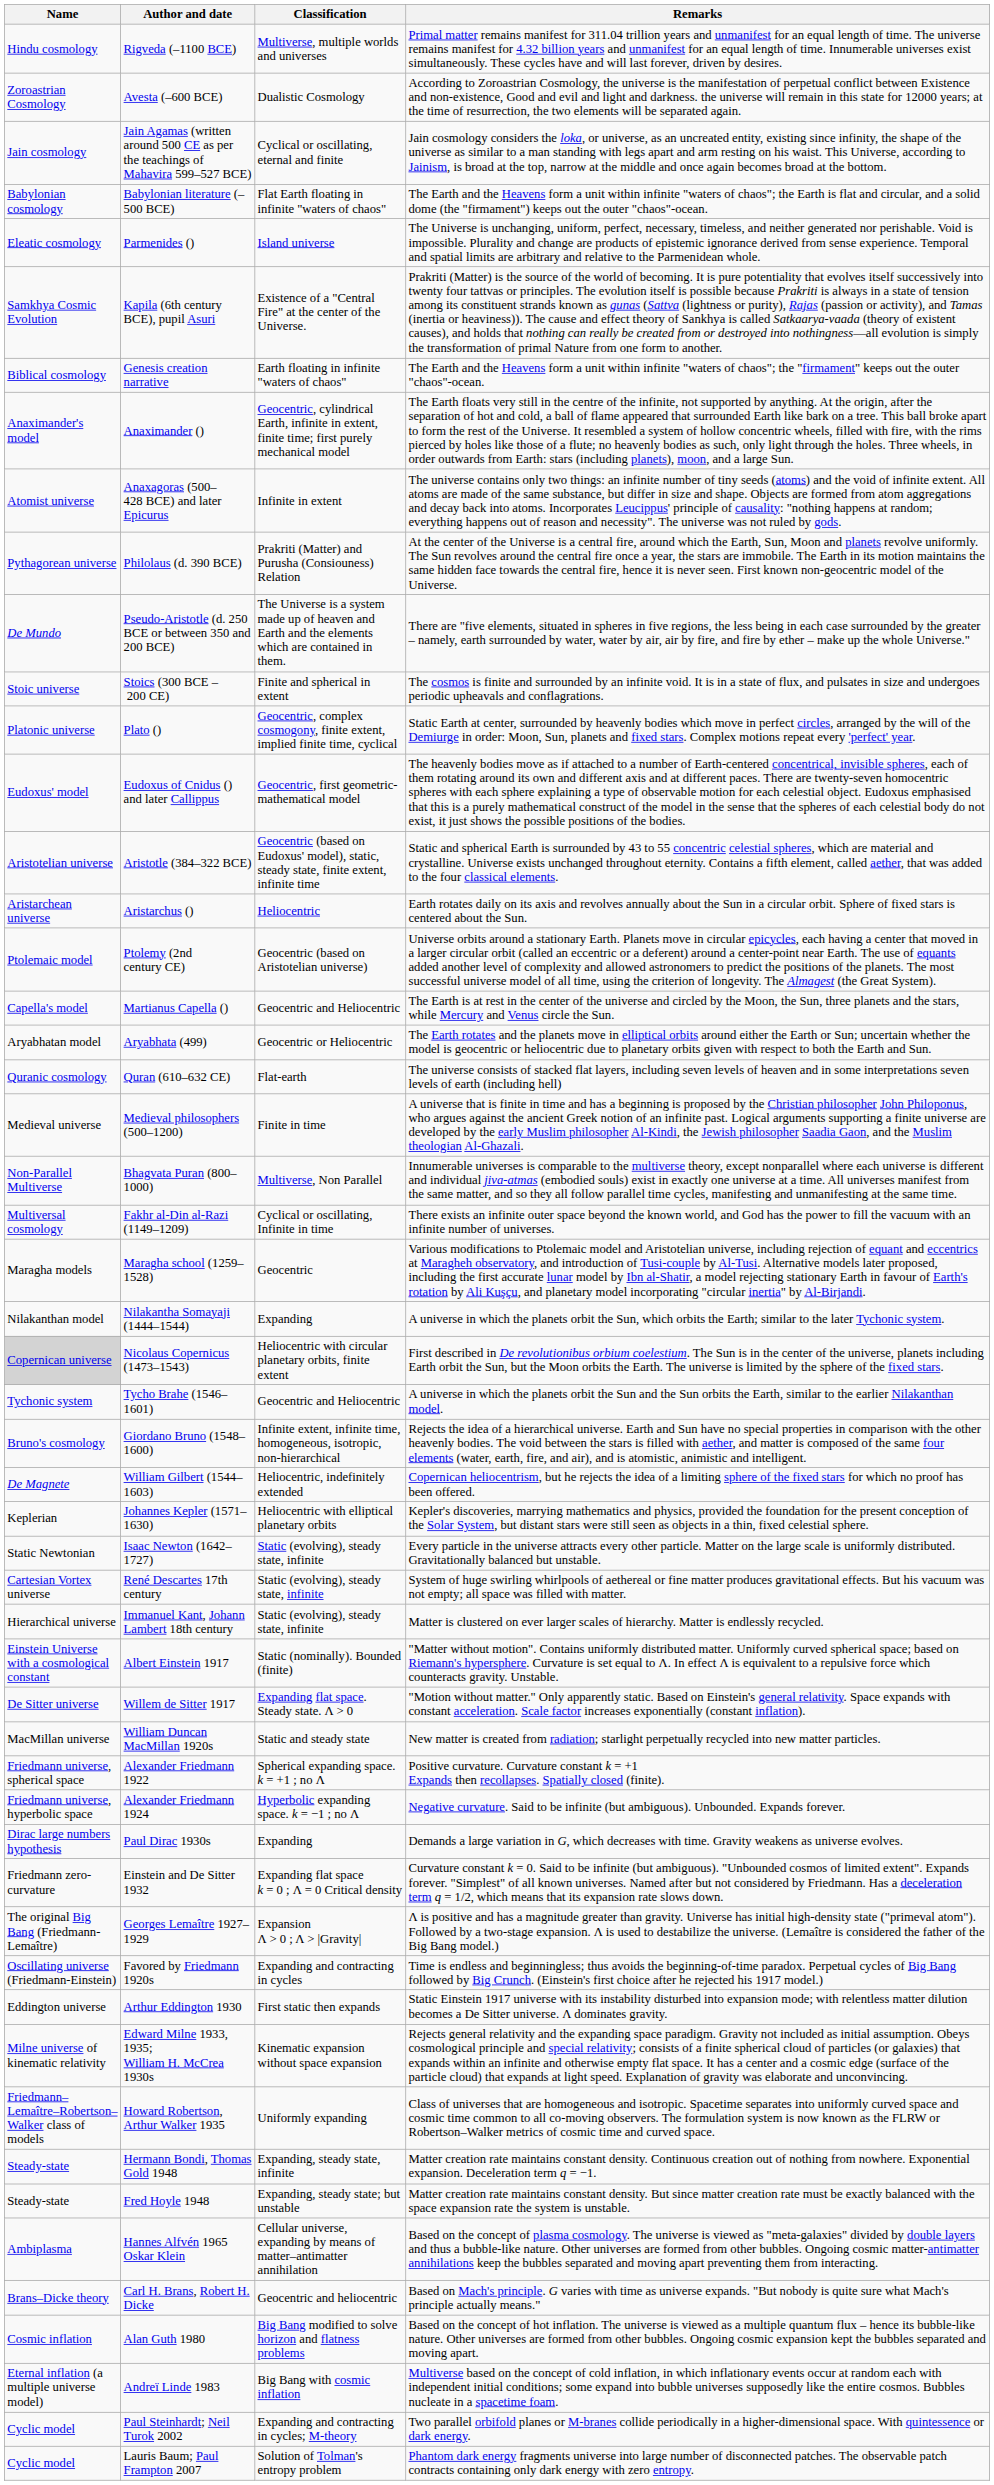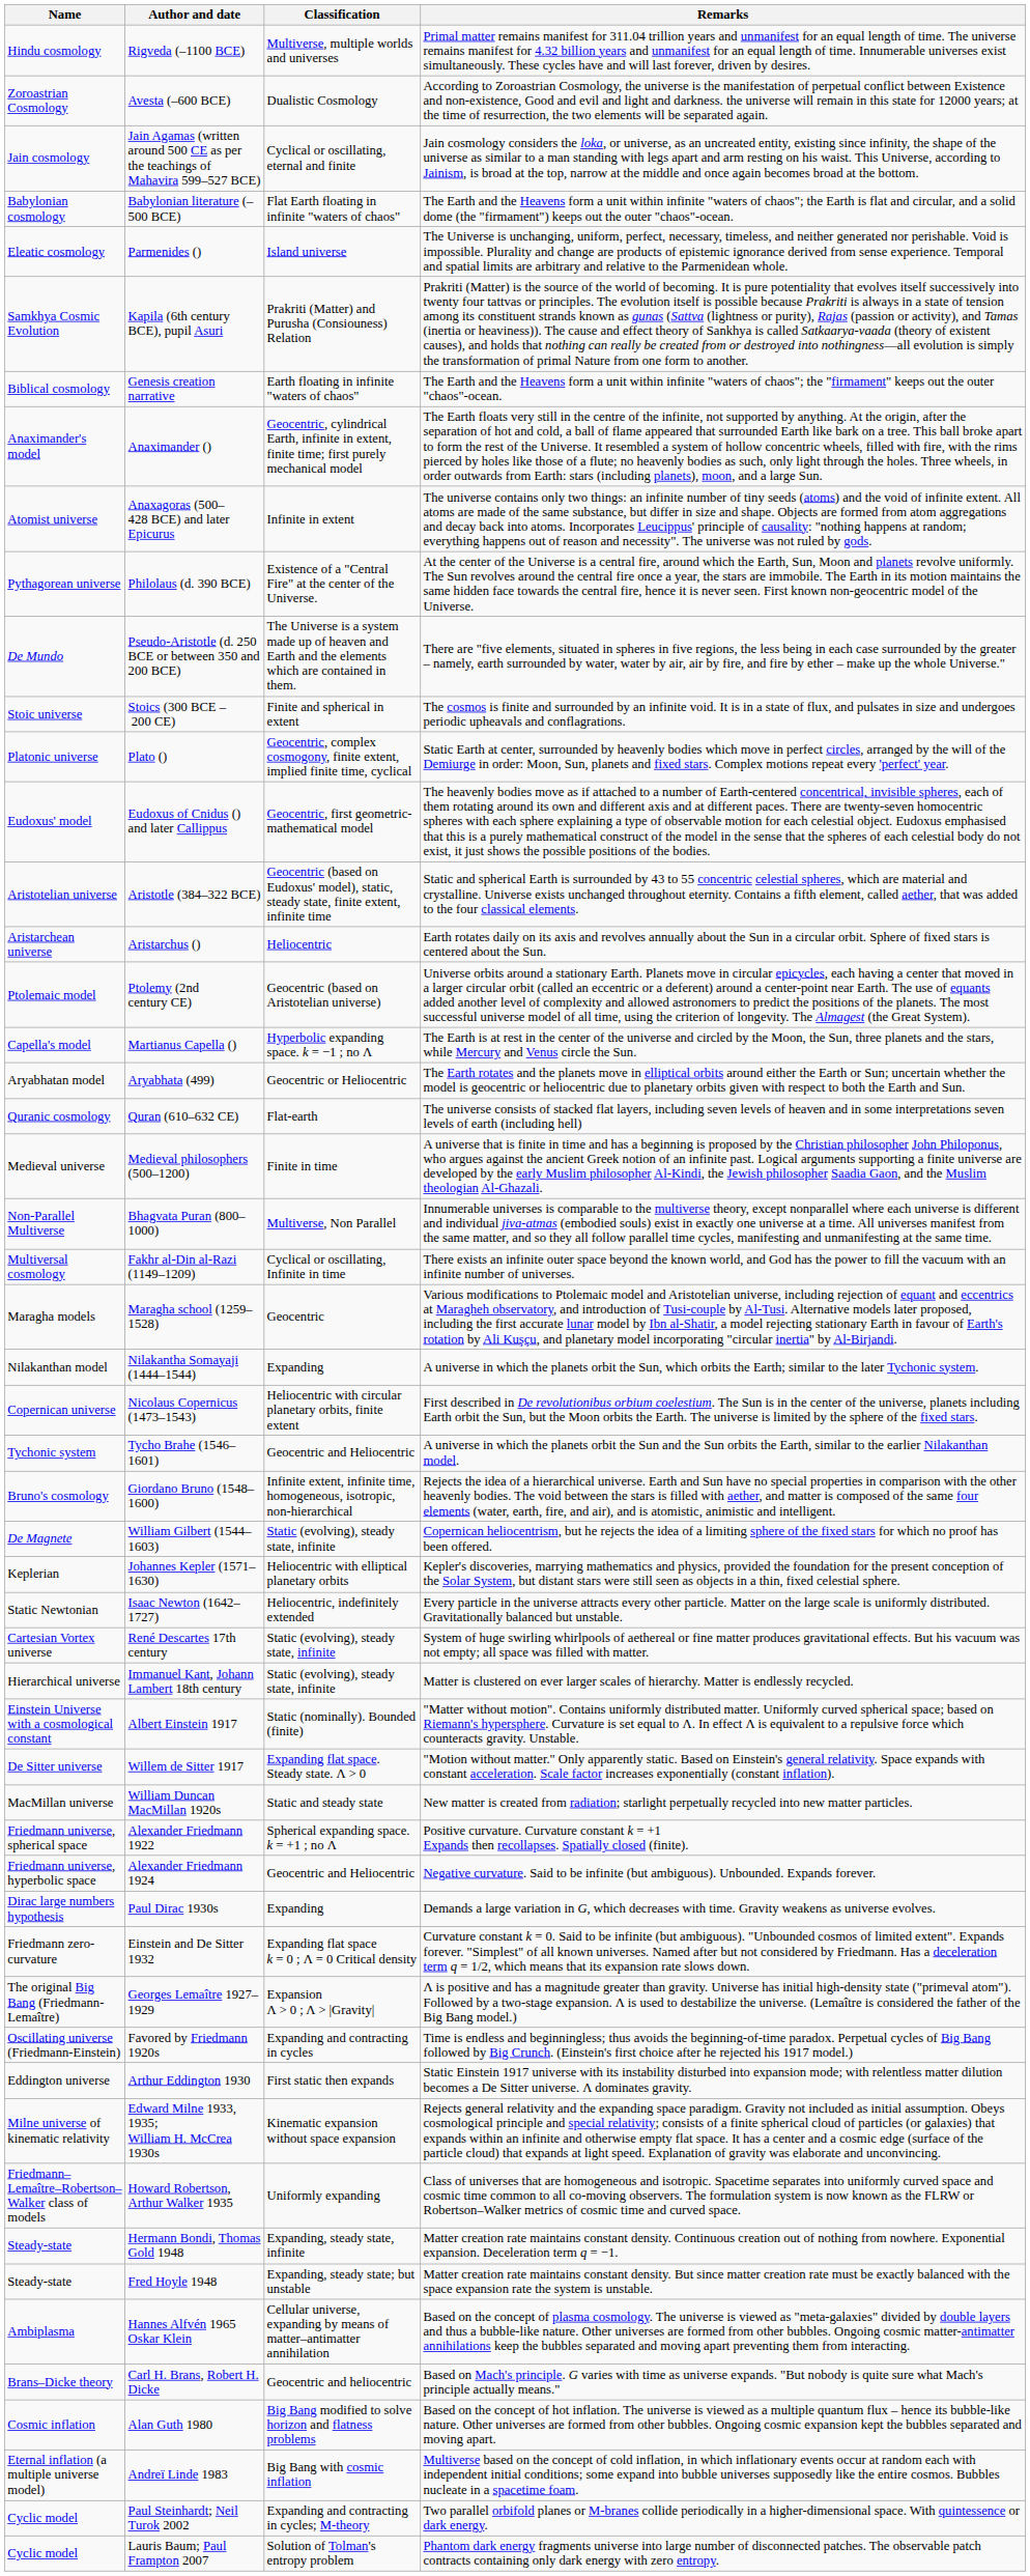Kapila (6th century BCE), pupil Asuri | Classification: Existence of a "Central Fire" at the center of the Universe. -> Prakriti (Matter) and Purusha (Consiouness) Relation
Philolaus (d. 390 BCE) | Classification: Prakriti (Matter) and Purusha (Consiouness) Relation -> Existence of a "Central Fire" at the center of the Universe.
Martianus Capella () | Classification: Geocentric and Heliocentric -> Hyperbolic expanding space. k = −1 ; no Λ
Nicolaus Copernicus (1473–1543) | Name: lightgrey background -> no background
William Gilbert (1544–1603) | Classification: Heliocentric, indefinitely extended -> Static (evolving), steady state, infinite
Isaac Newton (1642–1727) | Classification: Static (evolving), steady state, infinite -> Heliocentric, indefinitely extended
Alexander Friedmann 1924 | Classification: Hyperbolic expanding space. k = −1 ; no Λ -> Geocentric and Heliocentric
